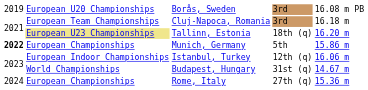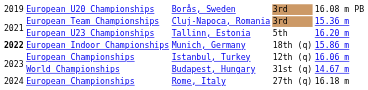Cluj-Napoca, Romania | column 5: 16.18 m -> 15.36 m
Tallinn, Estonia | column 2: khaki background -> no background
Tallinn, Estonia | column 4: 18th (q) -> 5th
Munich, Germany | column 2: European Championships -> European Indoor Championships
Munich, Germany | column 4: 5th -> 18th (q)
Istanbul, Turkey | column 2: European Indoor Championships -> European Championships
Rome, Italy | column 5: 15.36 m -> 16.18 m
